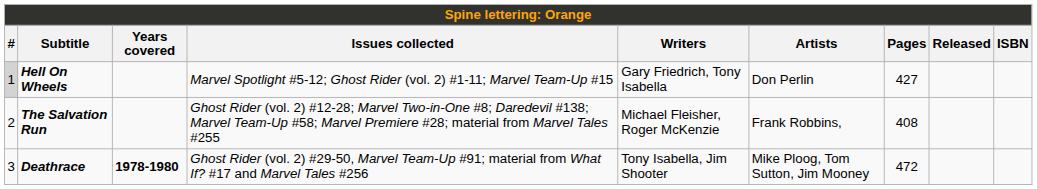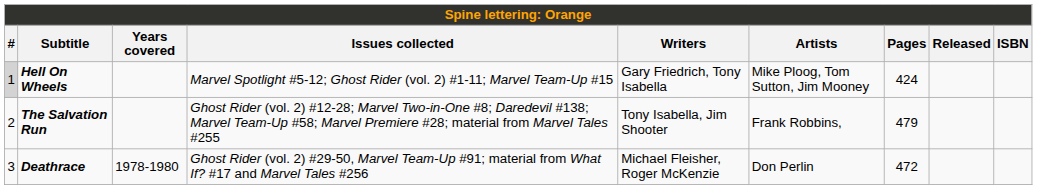Hell On Wheels | Artists: Don Perlin -> Mike Ploog, Tom Sutton, Jim Mooney
Hell On Wheels | Pages: 427 -> 424
The Salvation Run | Writers: Michael Fleisher, Roger McKenzie -> Tony Isabella, Jim Shooter
The Salvation Run | Pages: 408 -> 479
Deathrace | Years covered: bold -> normal
Deathrace | Writers: Tony Isabella, Jim Shooter -> Michael Fleisher, Roger McKenzie
Deathrace | Artists: Mike Ploog, Tom Sutton, Jim Mooney -> Don Perlin
